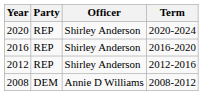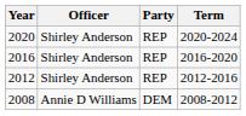columns swapped: Officer <-> Party
